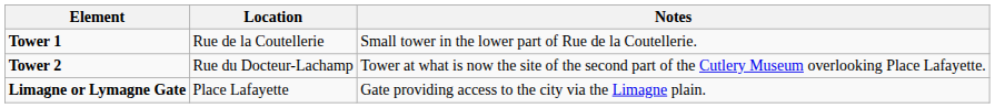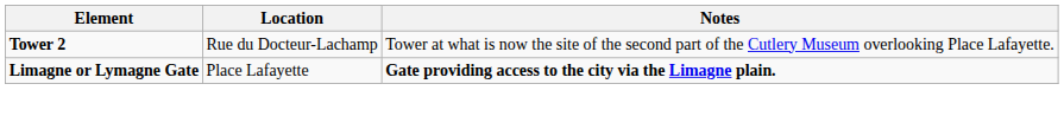- row: Tower 1 | Rue de la Coutellerie | Small tower in the lower part of Rue de la Coutellerie.
Limagne or Lymagne Gate | Notes: normal -> bold
